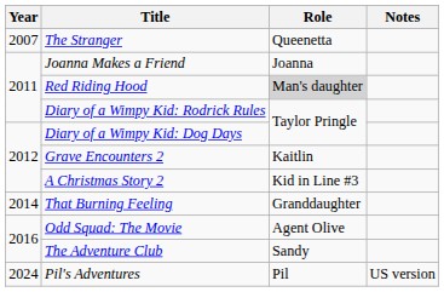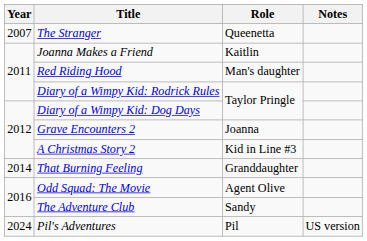Joanna Makes a Friend | Role: Joanna -> Kaitlin
Red Riding Hood | Role: lightgrey background -> no background
Grave Encounters 2 | Role: Kaitlin -> Joanna
